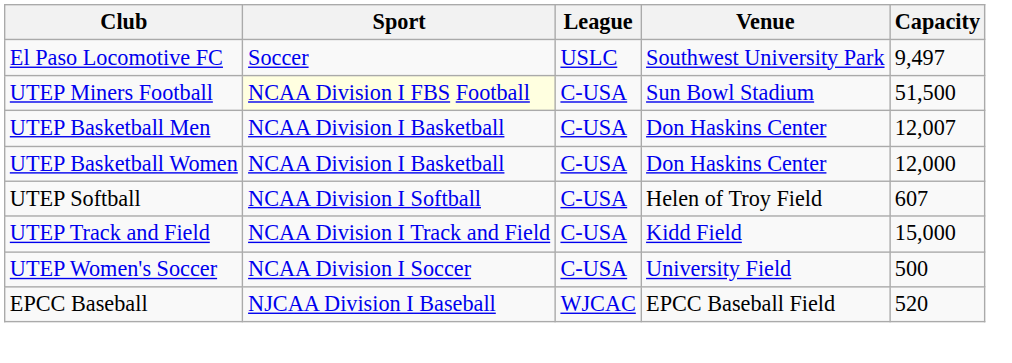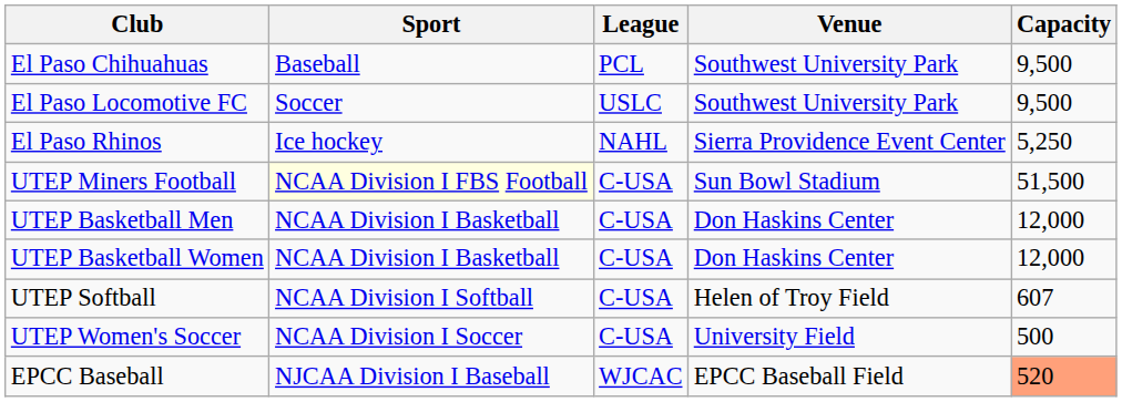+ row: El Paso Chihuahuas | Baseball | PCL | Southwest University Park | 9,500
El Paso Locomotive FC | Capacity: 9,497 -> 9,500
+ row: El Paso Rhinos | Ice hockey | NAHL | Sierra Providence Event Center | 5,250
UTEP Basketball Men | Capacity: 12,007 -> 12,000
- row: UTEP Track and Field | NCAA Division I Track and Field | C-USA | Kidd Field | 15,000
EPCC Baseball | Capacity: no background -> lightsalmon background
